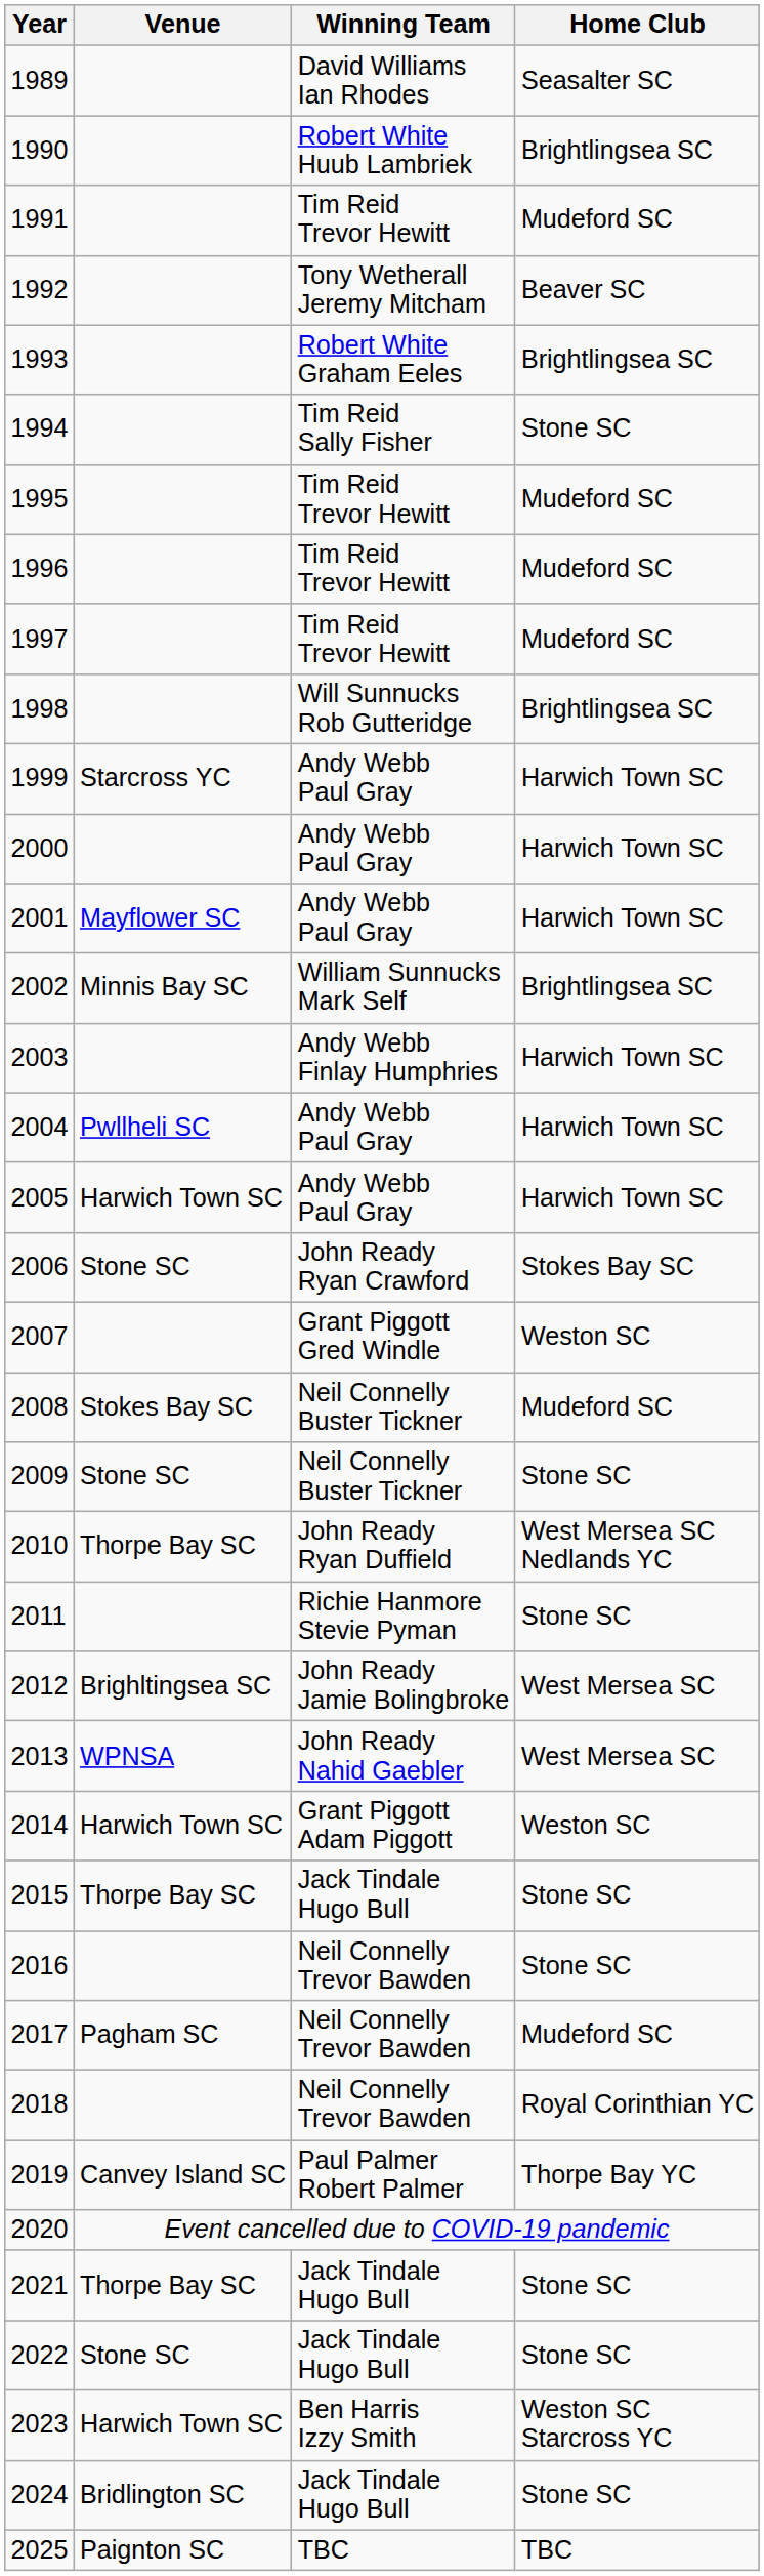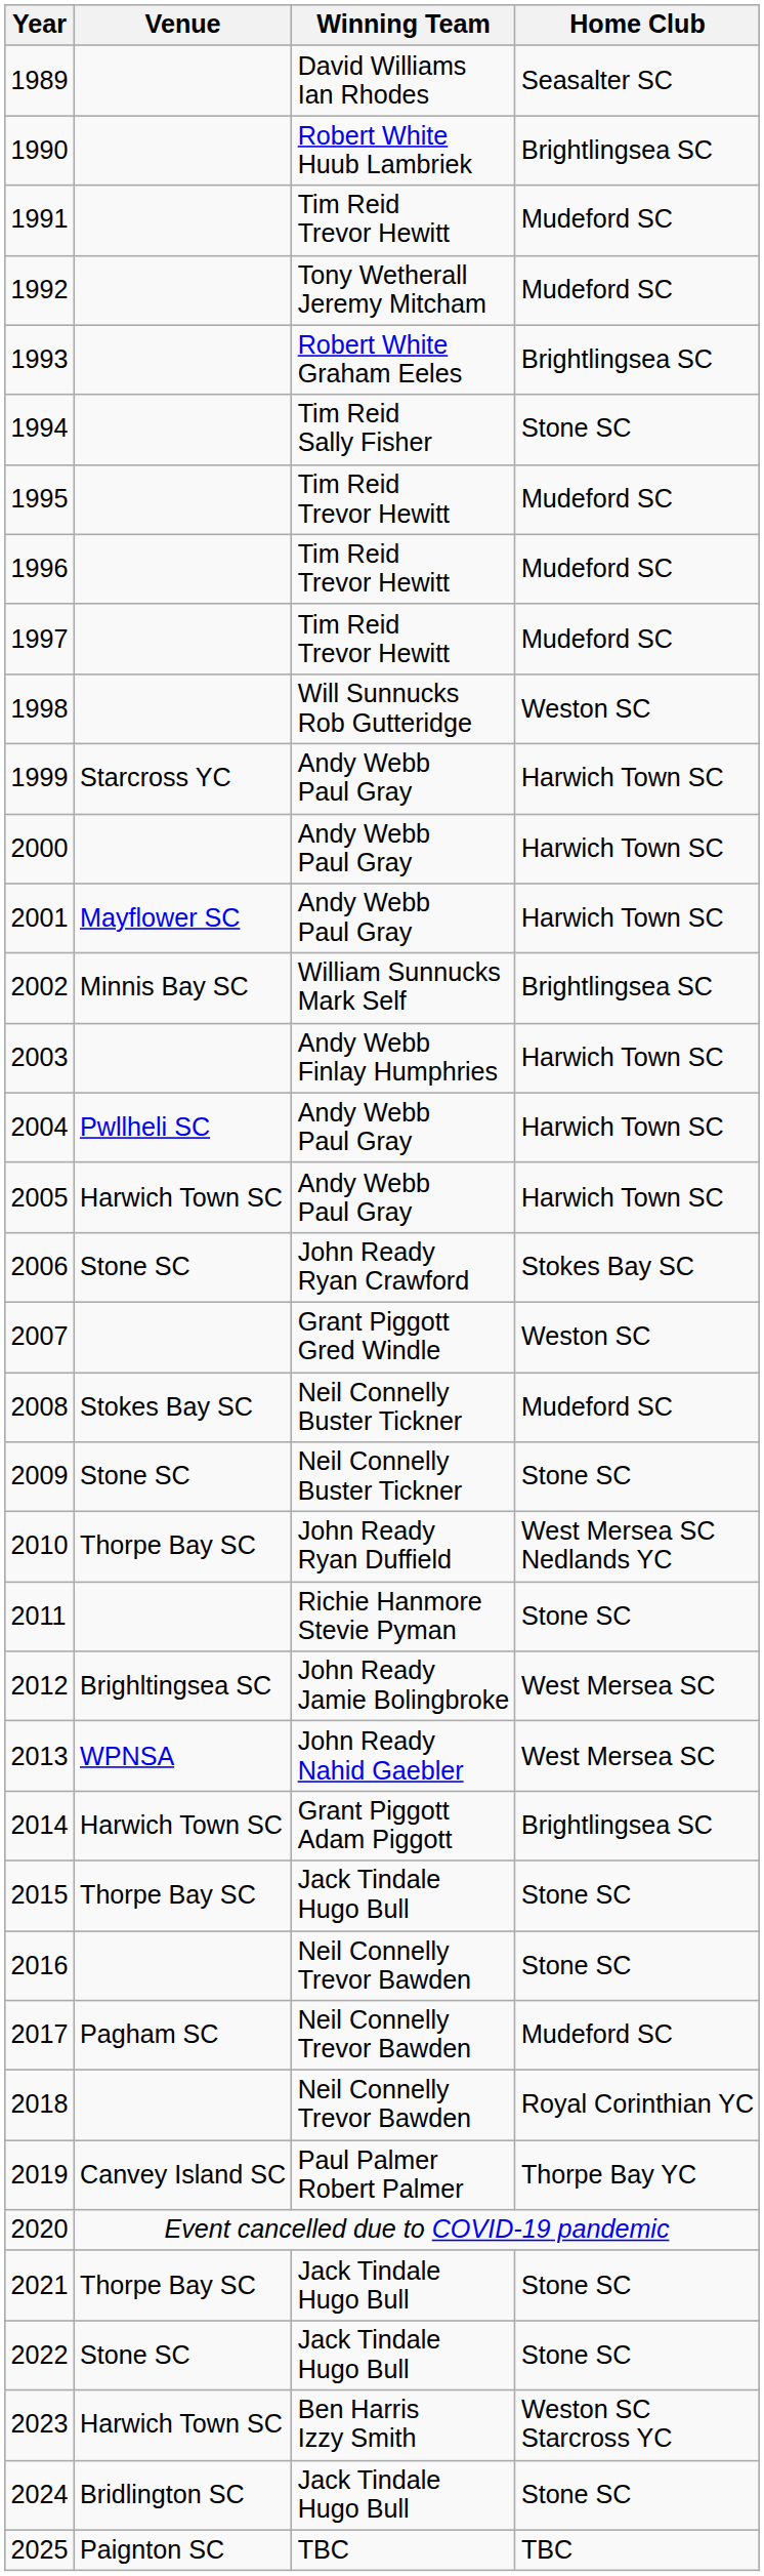1992 | Home Club: Beaver SC -> Mudeford SC
1998 | Home Club: Brightlingsea SC -> Weston SC
2014 | Home Club: Weston SC -> Brightlingsea SC
